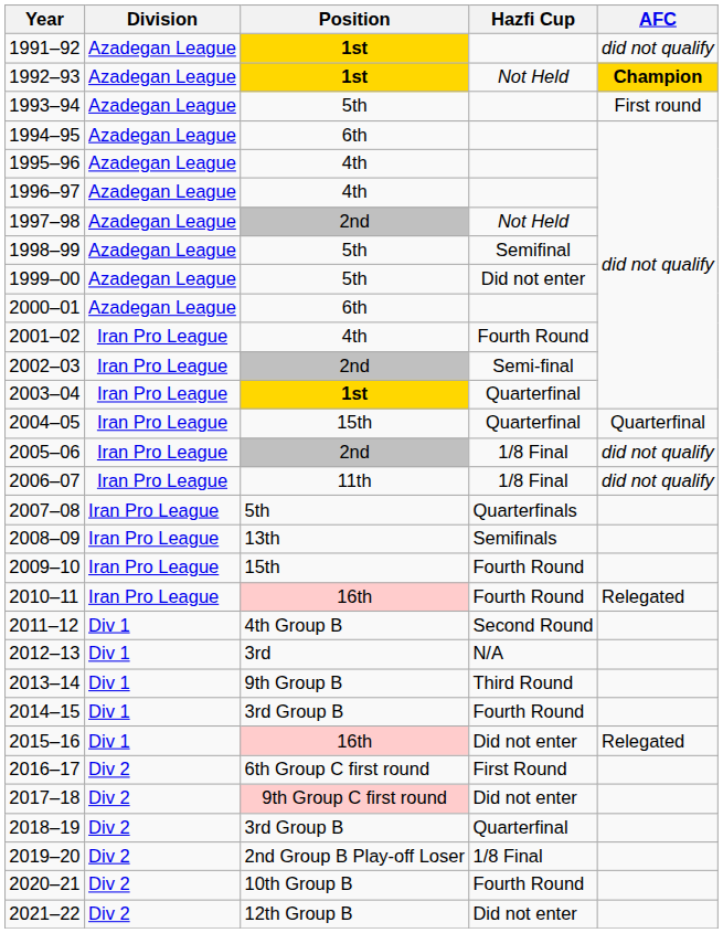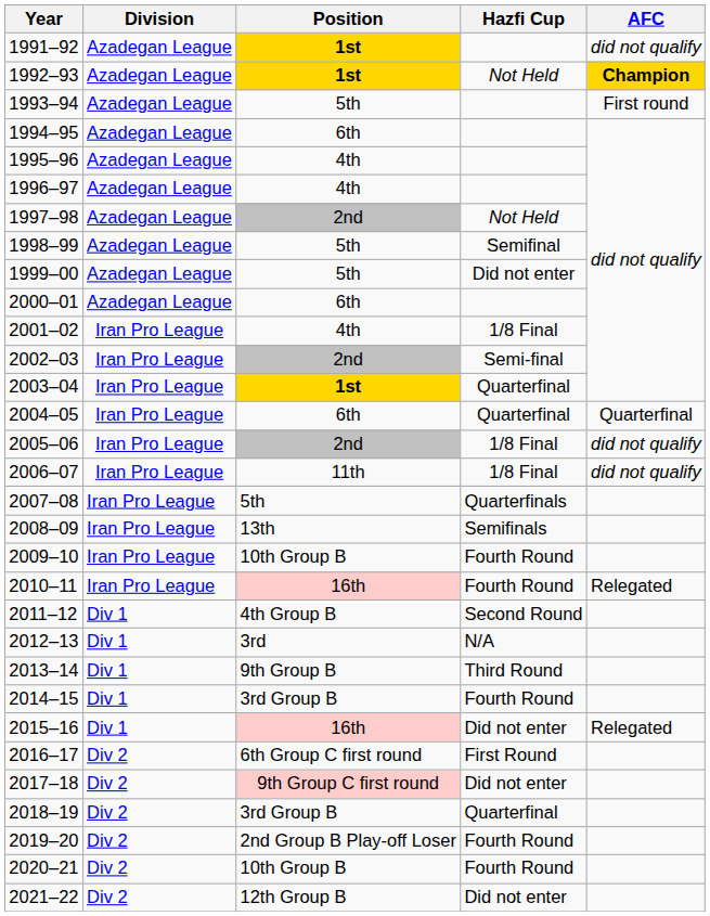2001–02 | Hazfi Cup: Fourth Round -> 1/8 Final
2004–05 | Position: 15th -> 6th
2009–10 | Position: 15th -> 10th Group B
2019–20 | Hazfi Cup: 1/8 Final -> Fourth Round
